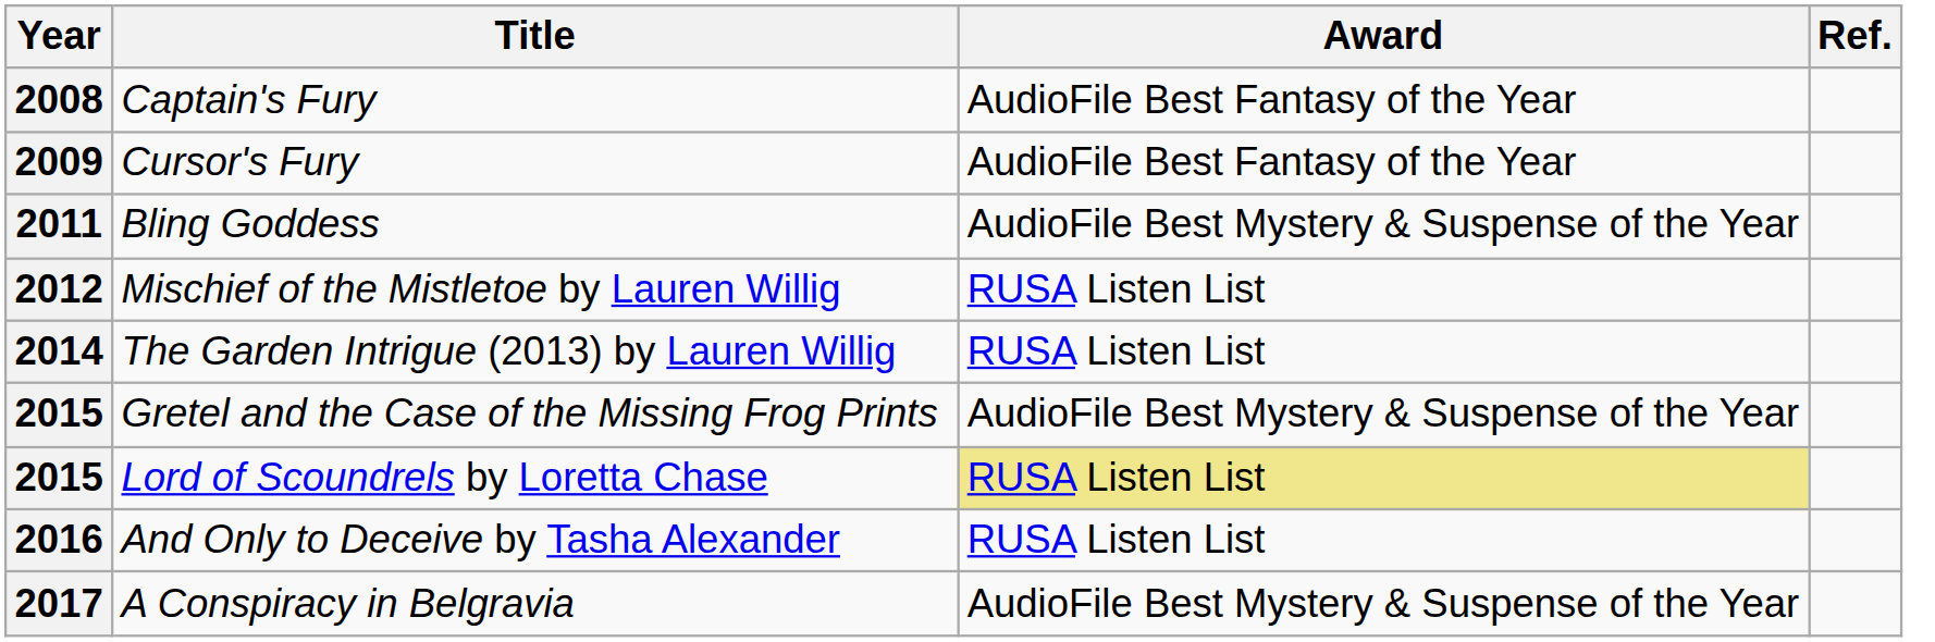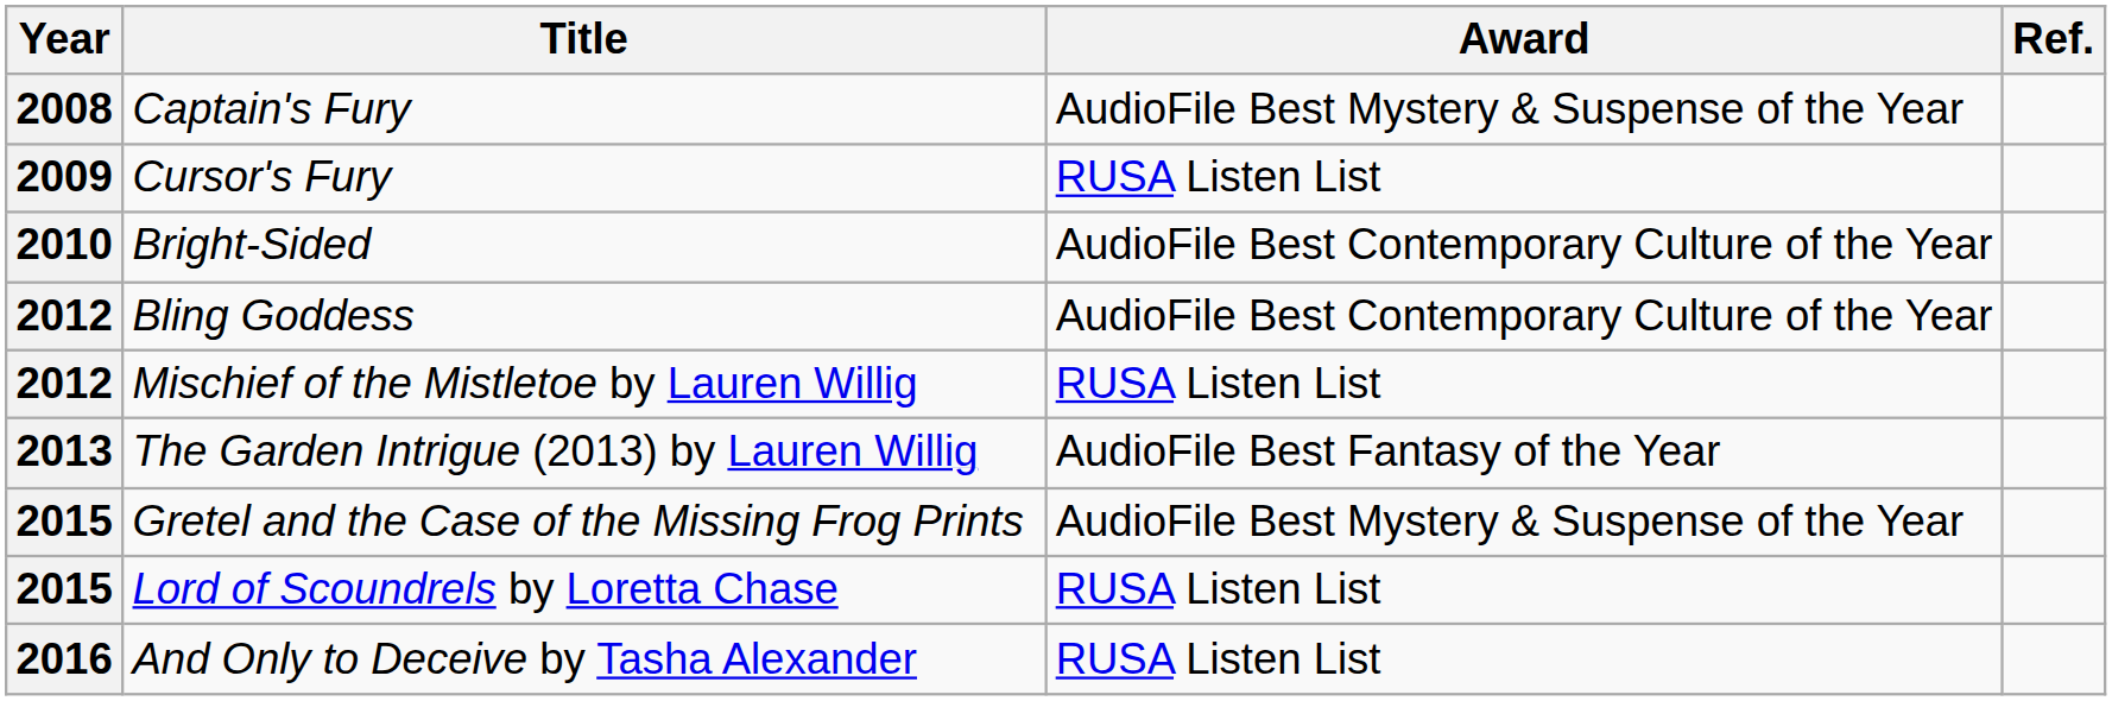Captain's Fury | Award: AudioFile Best Fantasy of the Year -> AudioFile Best Mystery & Suspense of the Year
Cursor's Fury | Award: AudioFile Best Fantasy of the Year -> RUSA Listen List
+ row: 2010 | Bright-Sided | AudioFile Best Contemporary Culture of the Year
Bling Goddess | Year: 2011 -> 2012
Bling Goddess | Award: AudioFile Best Mystery & Suspense of the Year -> AudioFile Best Contemporary Culture of the Year
The Garden Intrigue (2013) by Lauren Willig | Year: 2014 -> 2013
The Garden Intrigue (2013) by Lauren Willig | Award: RUSA Listen List -> AudioFile Best Fantasy of the Year
Lord of Scoundrels by Loretta Chase | Award: khaki background -> no background
- row: 2017 | A Conspiracy in Belgravia | AudioFile Best Mystery & Suspense of the Year
